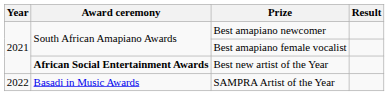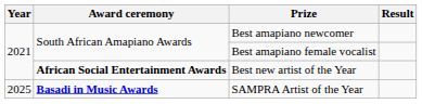SAMPRA Artist of the Year | Year: 2022 -> 2025
SAMPRA Artist of the Year | Award ceremony: normal -> bold
